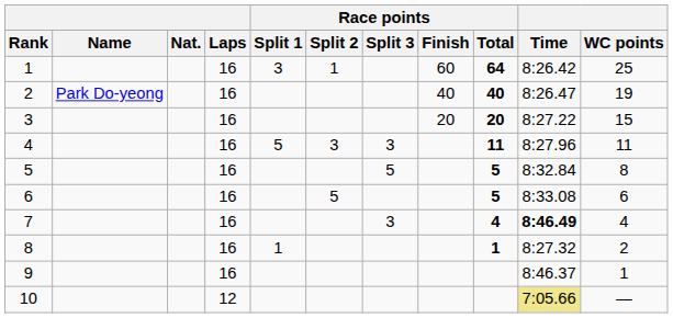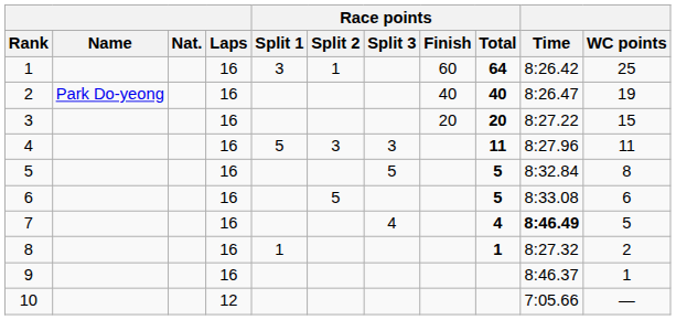7 | Race points / Split 3: 3 -> 4
7 | WC points: 4 -> 5
10 | Time: khaki background -> no background
